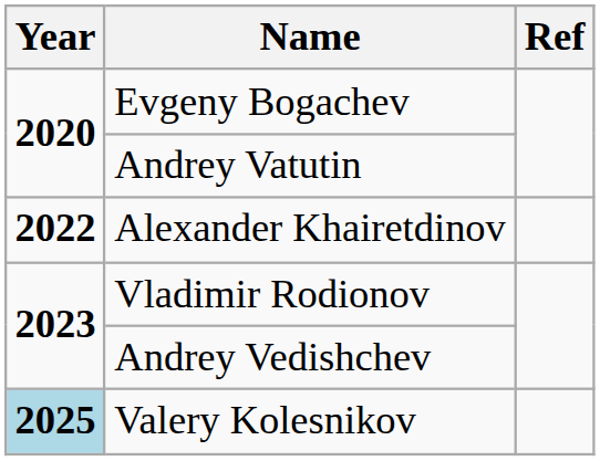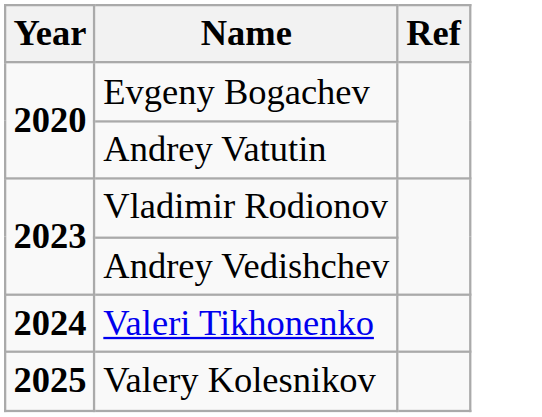- row: 2022 | Alexander Khairetdinov
+ row: 2024 | Valeri Tikhonenko
Valery Kolesnikov | Year: lightblue background -> no background
